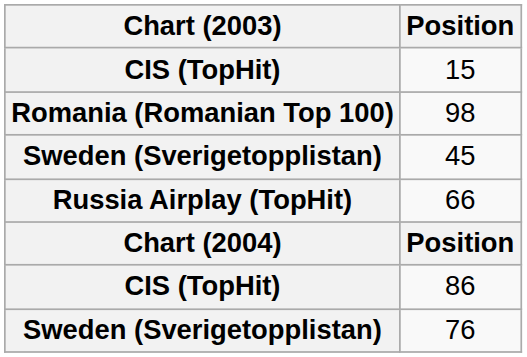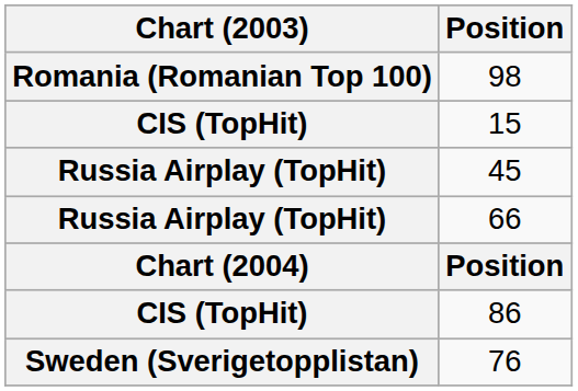rows swapped: 15 <-> 98
45 | Chart (2003): Sweden (Sverigetopplistan) -> Russia Airplay (TopHit)
